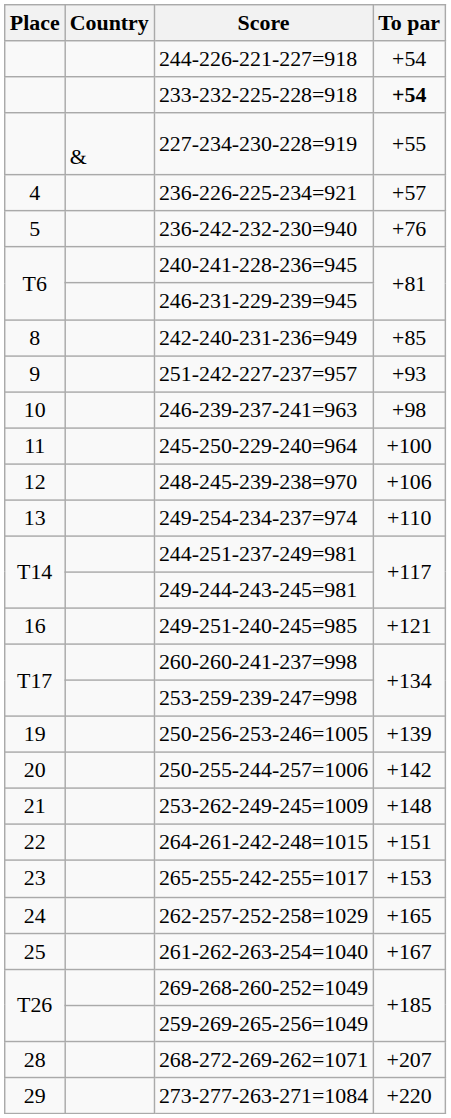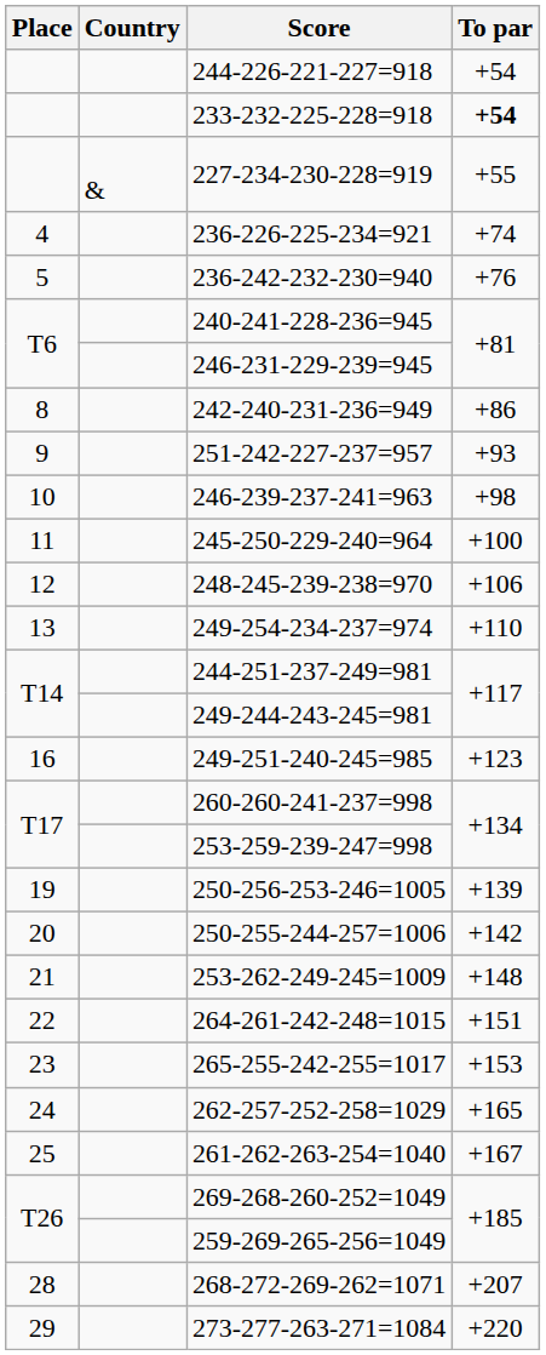236-226-225-234=921 | To par: +57 -> +74
242-240-231-236=949 | To par: +85 -> +86
249-251-240-245=985 | To par: +121 -> +123
